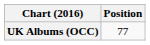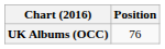UK Albums (OCC) | Position: 77 -> 76
